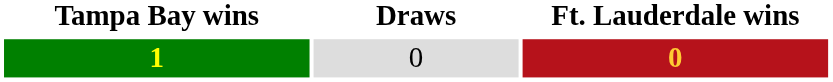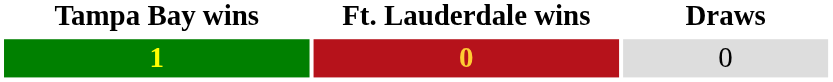columns swapped: Draws <-> Ft. Lauderdale wins
